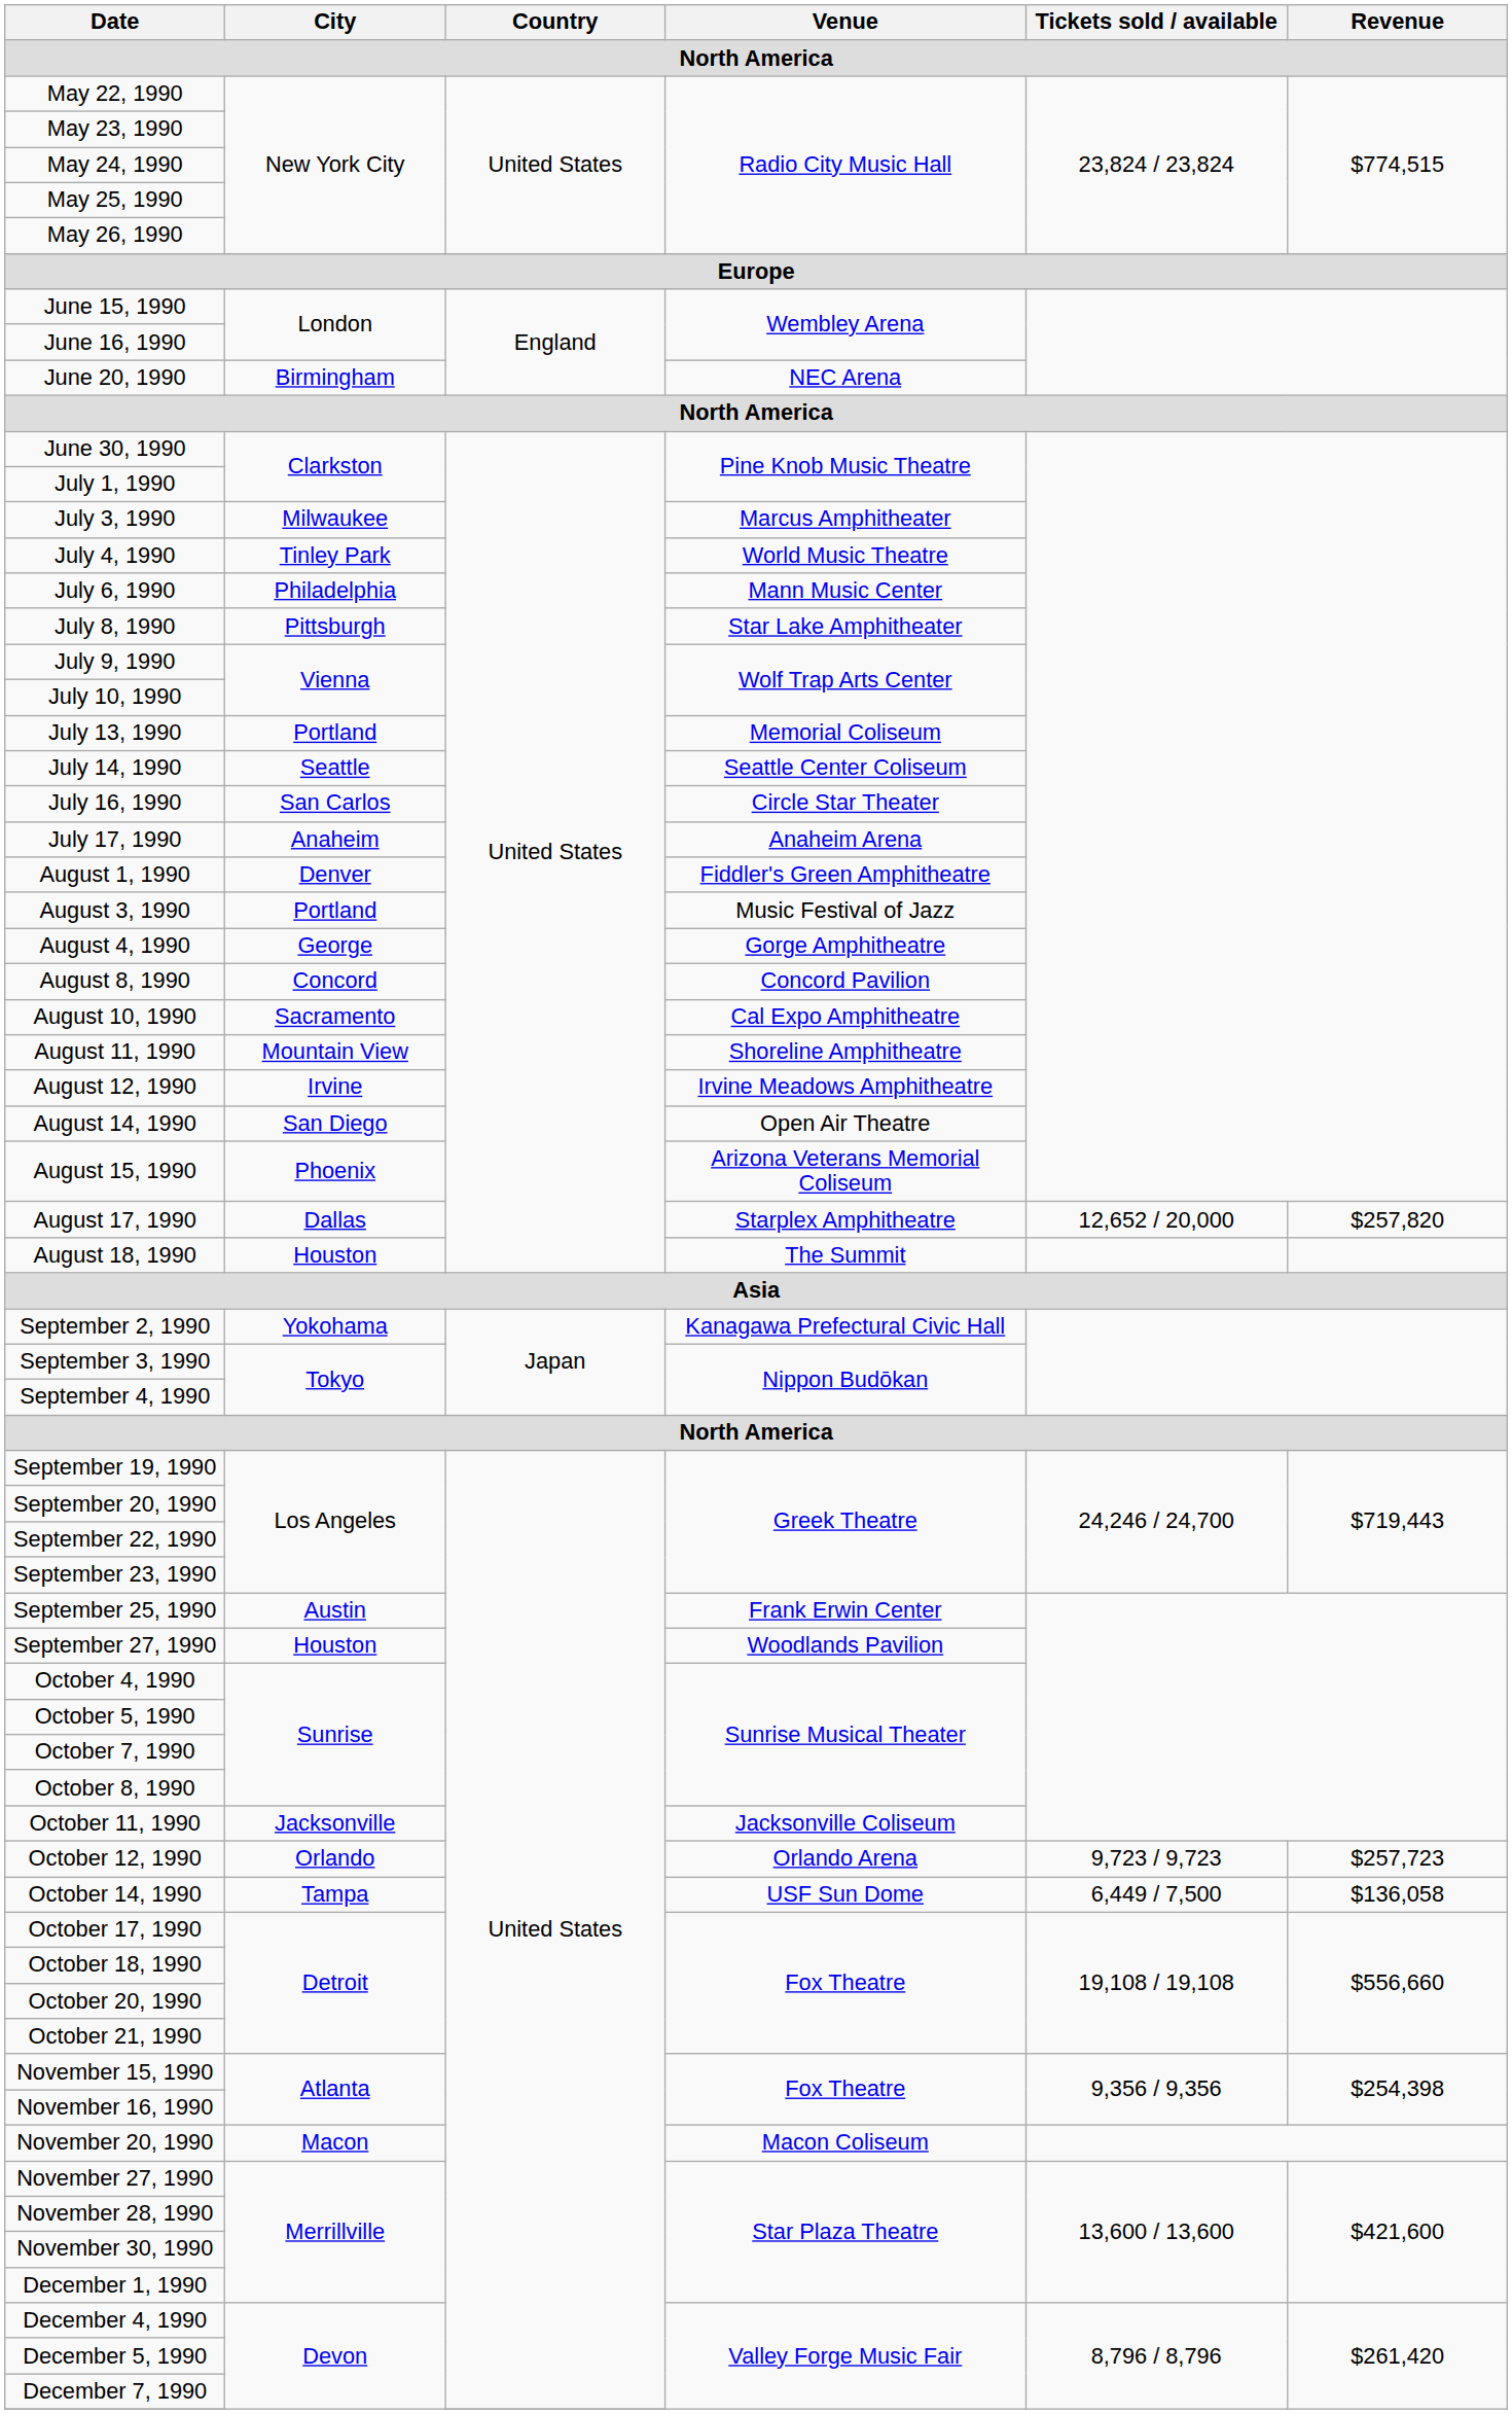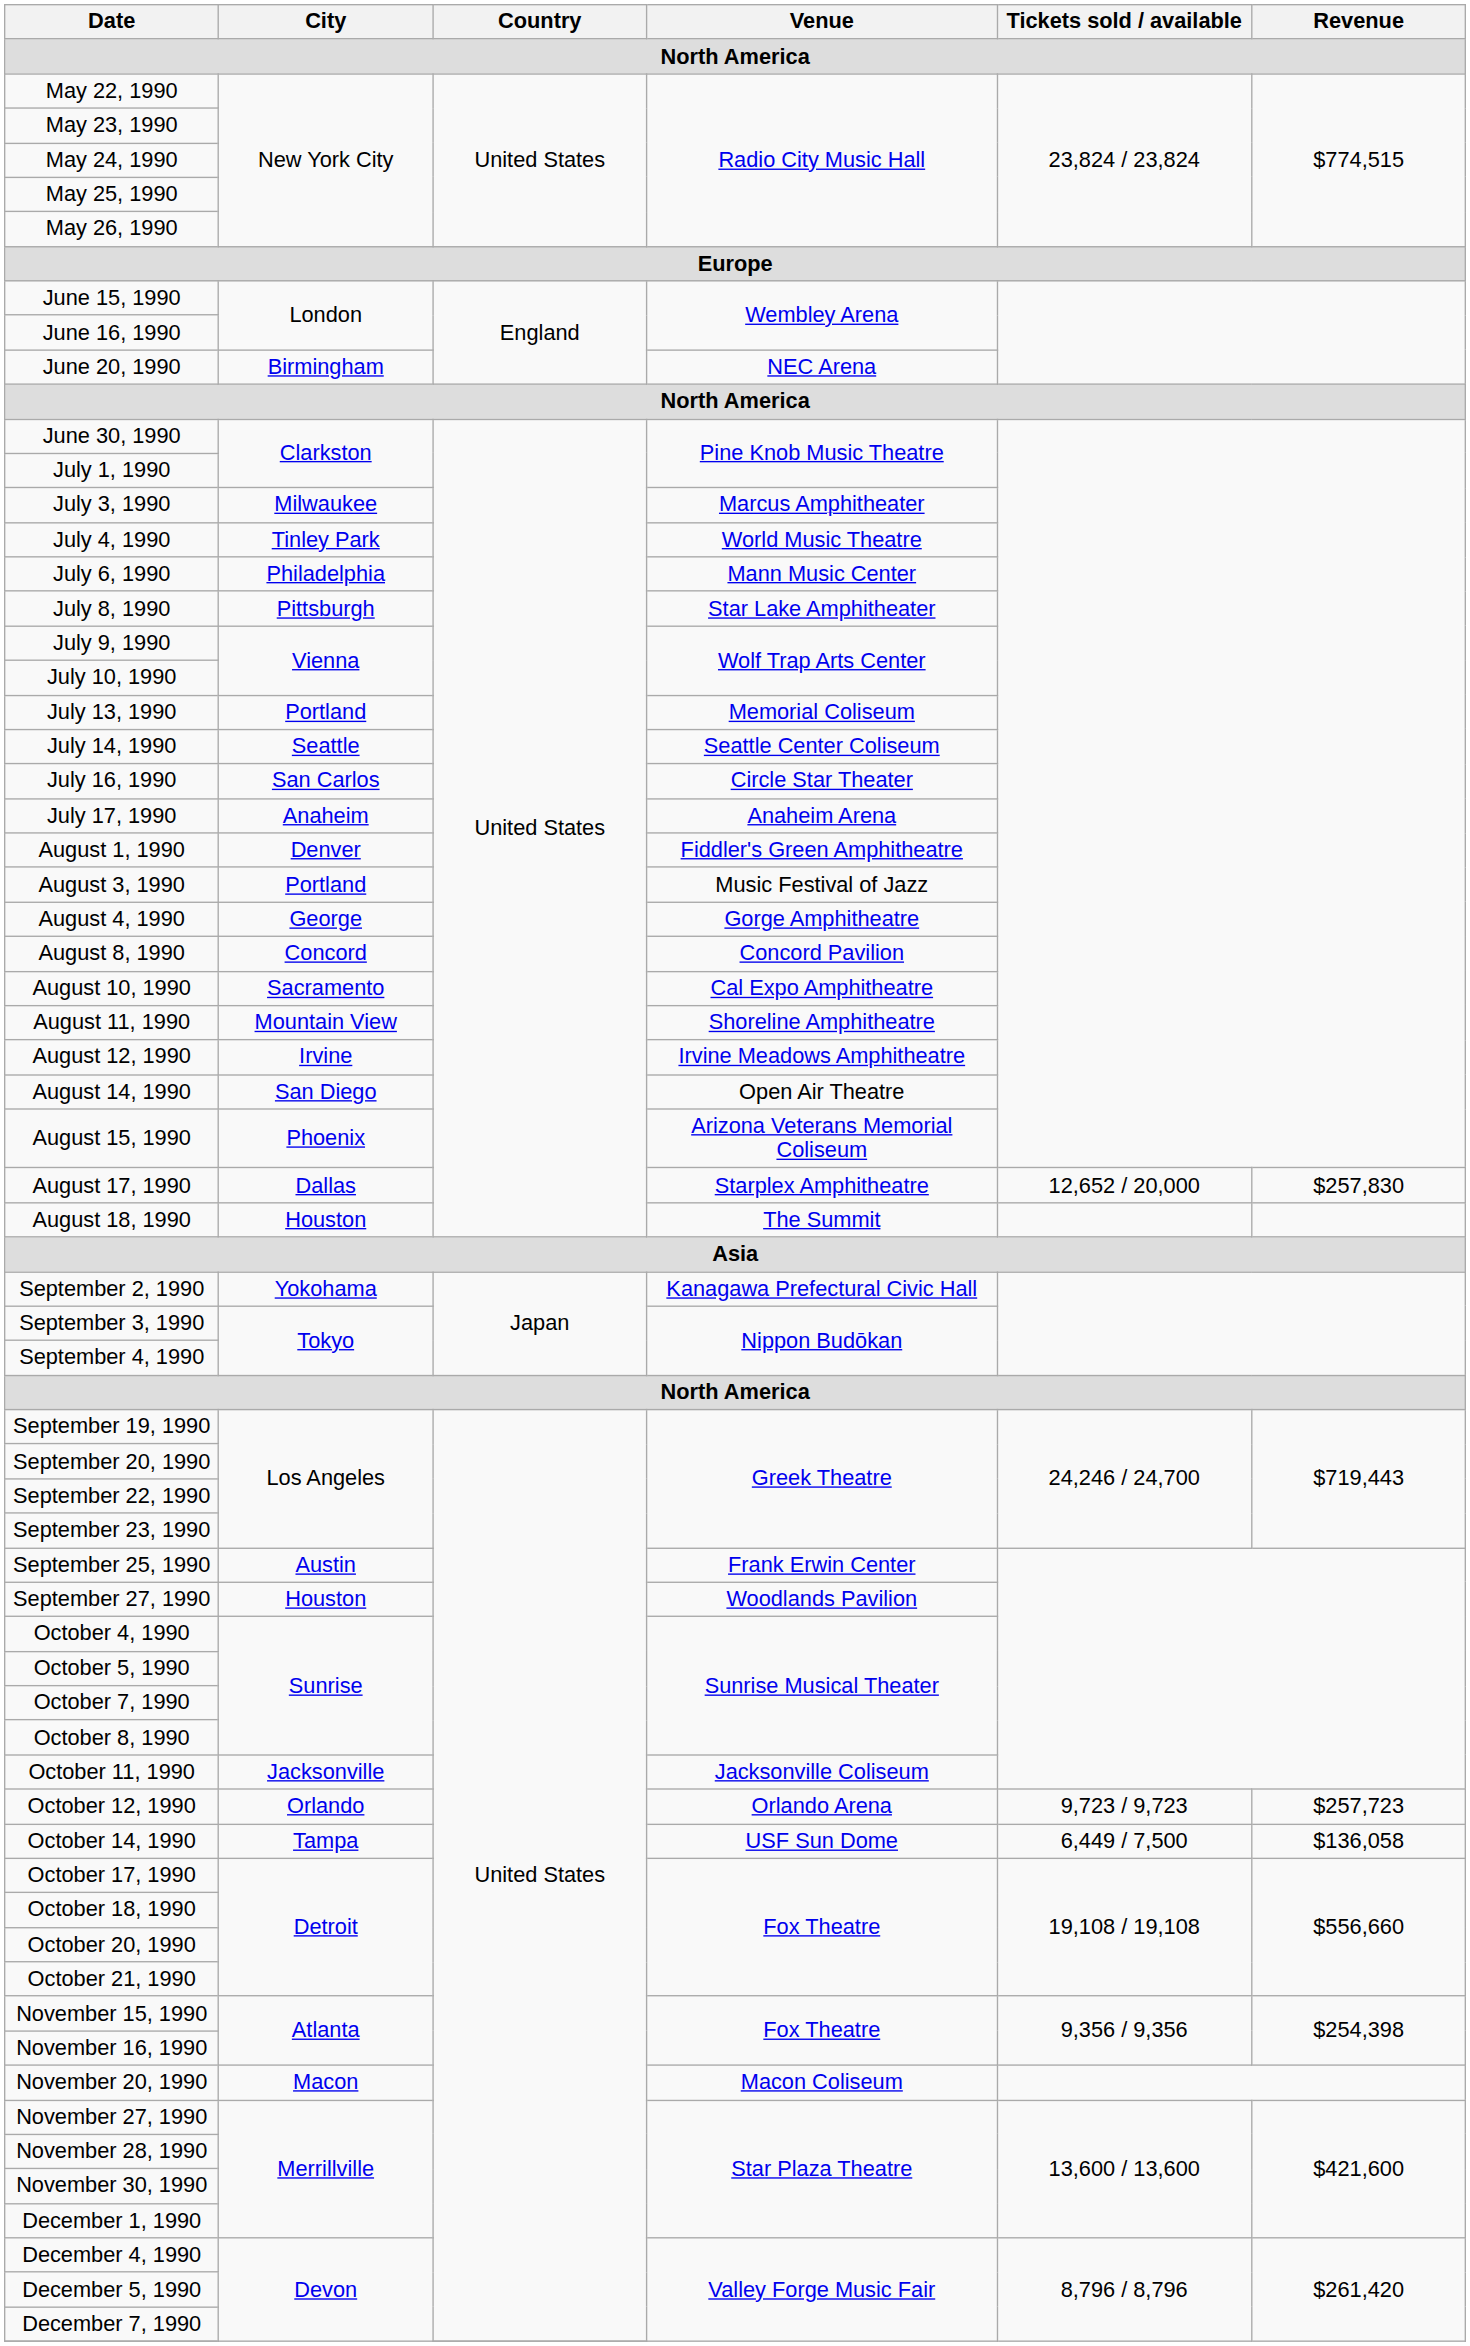August 17, 1990 | Revenue: $257,820 -> $257,830
